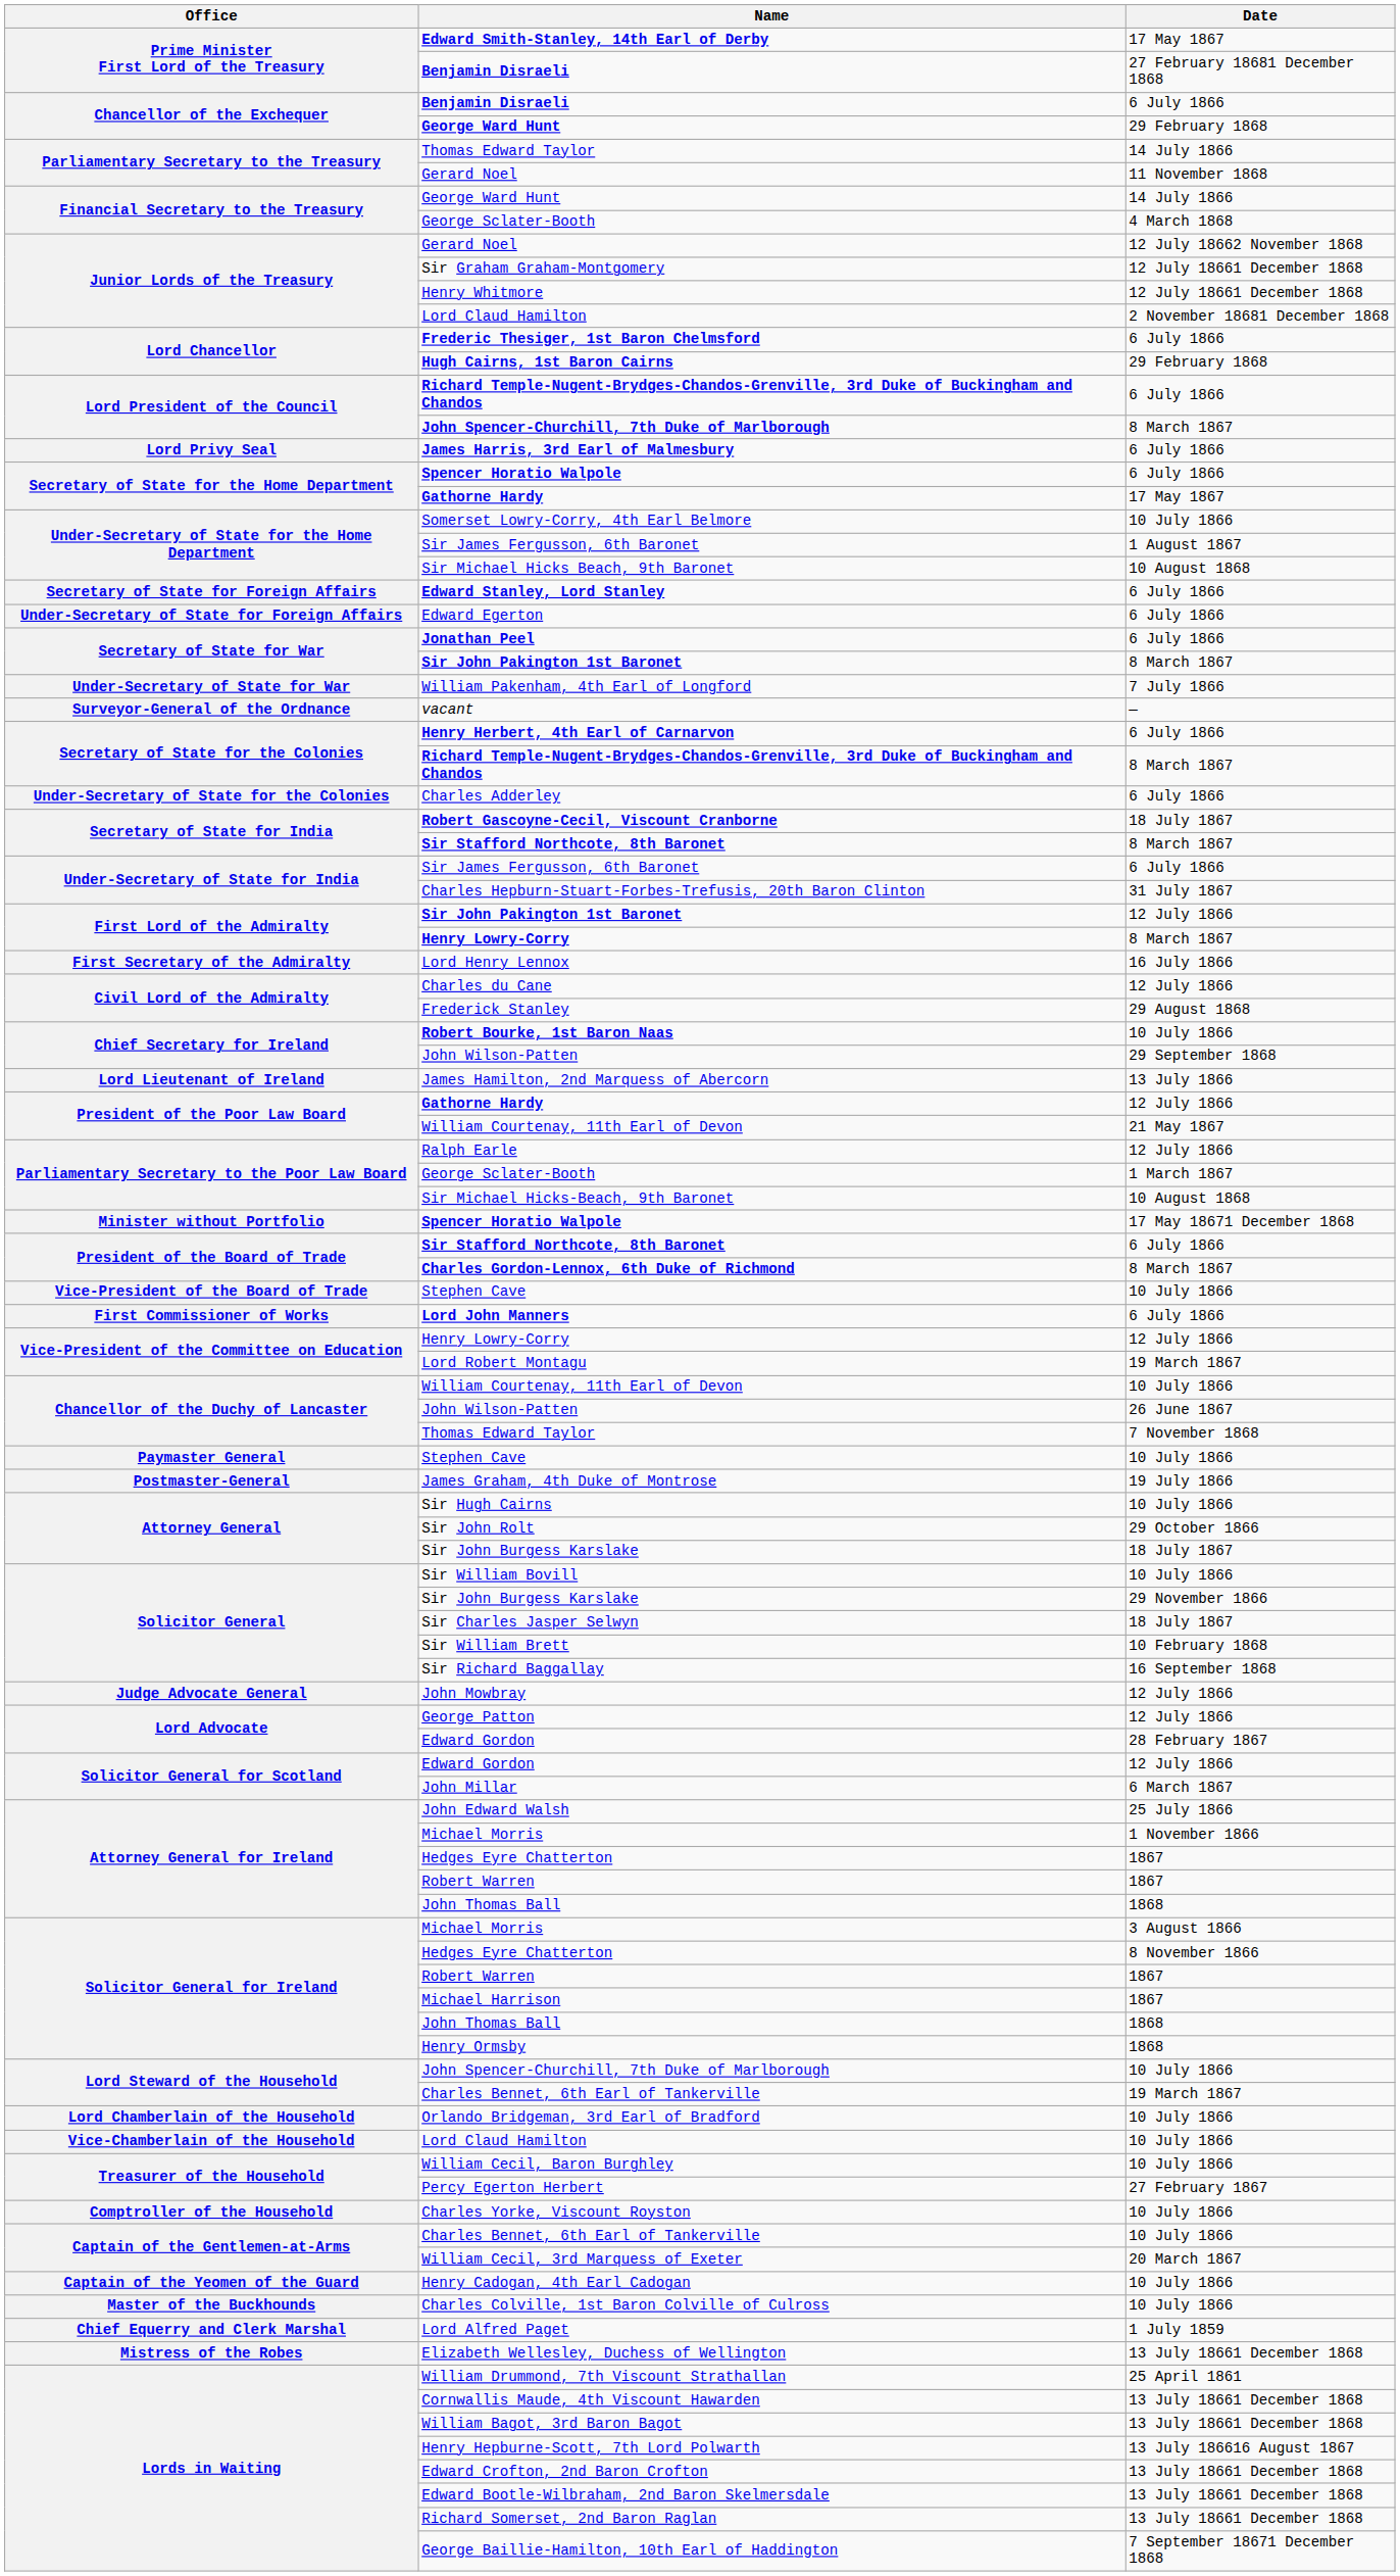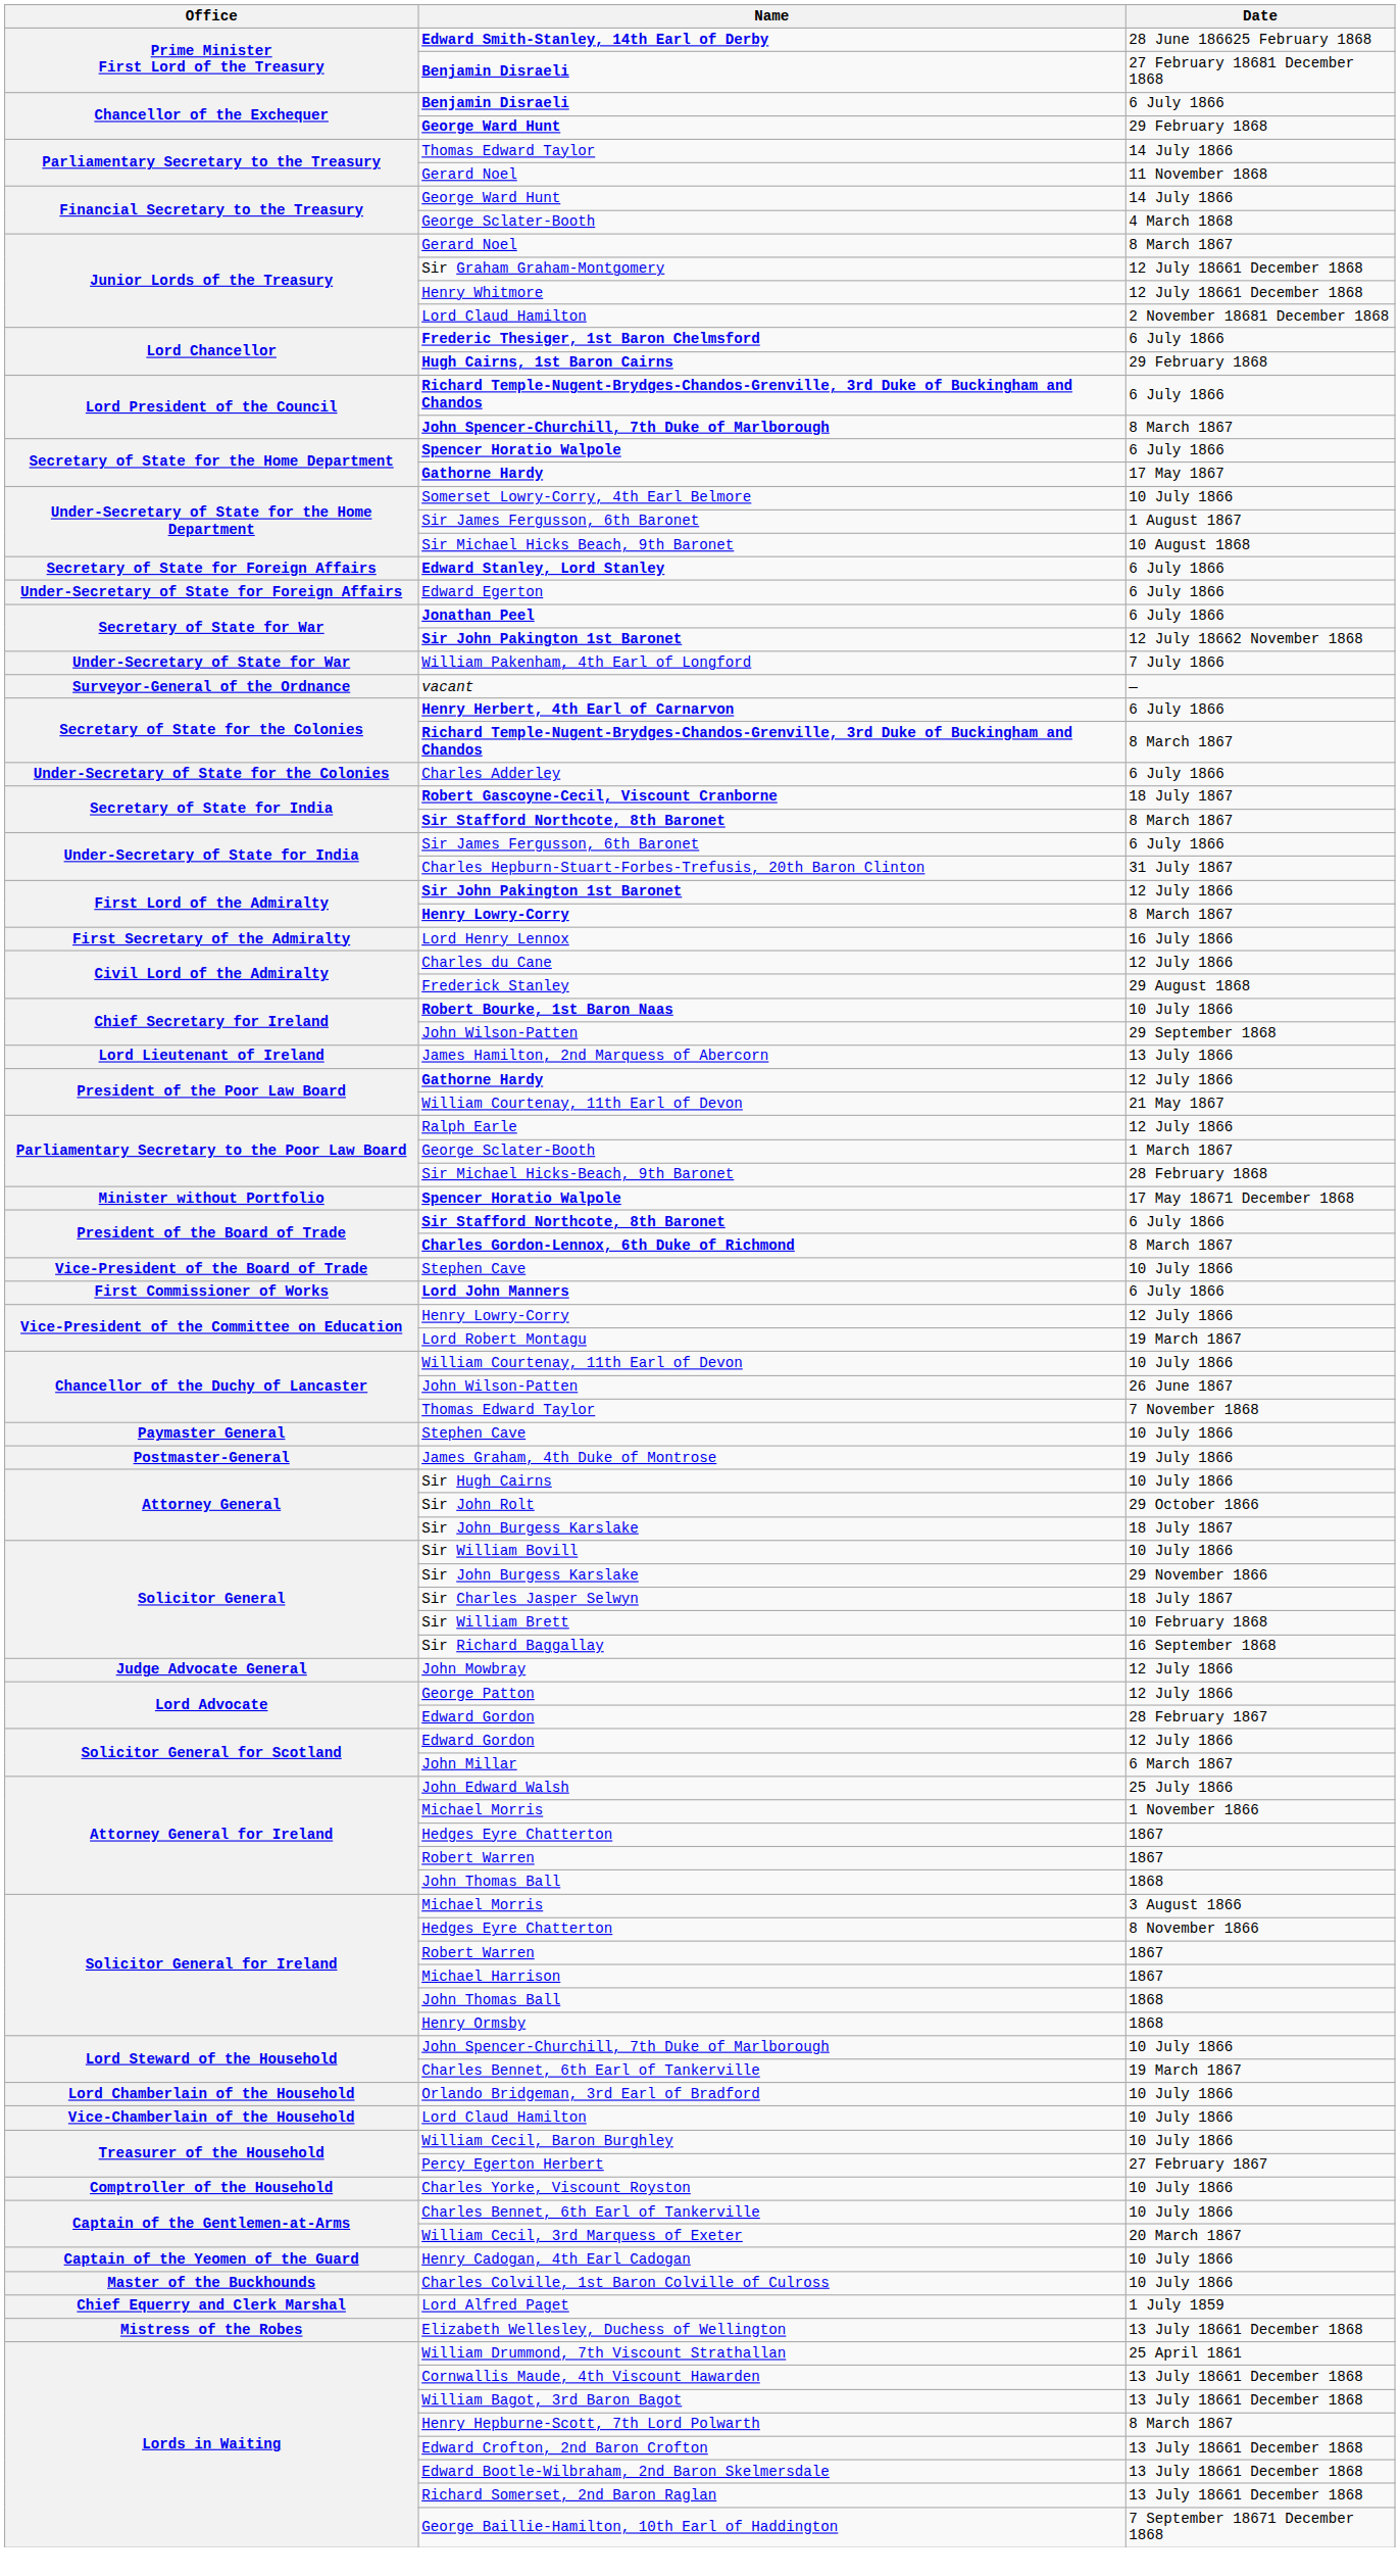Edward Smith-Stanley, 14th Earl of Derby | Date: 17 May 1867 -> 28 June 186625 February 1868
Junior Lords of the Treasury / Gerard Noel | Date: 12 July 18662 November 1868 -> 8 March 1867
- row: Lord Privy Seal | James Harris, 3rd Earl of Malmesbury | 6 July 1866
Secretary of State for War / Sir John Pakington 1st Baronet | Date: 8 March 1867 -> 12 July 18662 November 1868
Sir Michael Hicks-Beach, 9th Baronet | Date: 10 August 1868 -> 28 February 1868
Henry Hepburne-Scott, 7th Lord Polwarth | Date: 13 July 186616 August 1867 -> 8 March 1867
